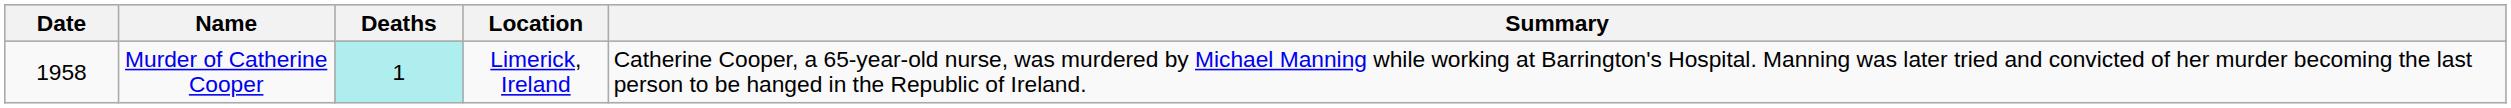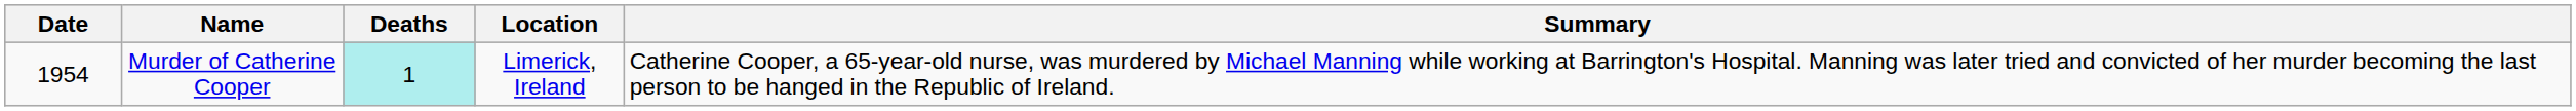Murder of Catherine Cooper | Date: 1958 -> 1954
